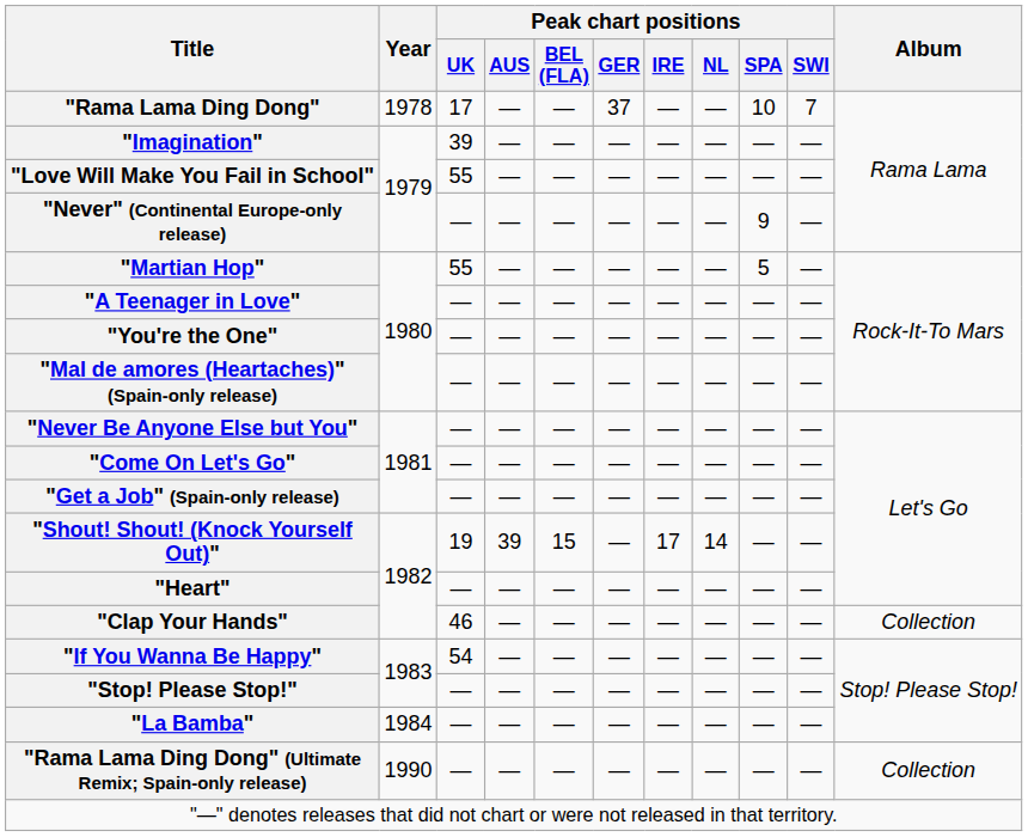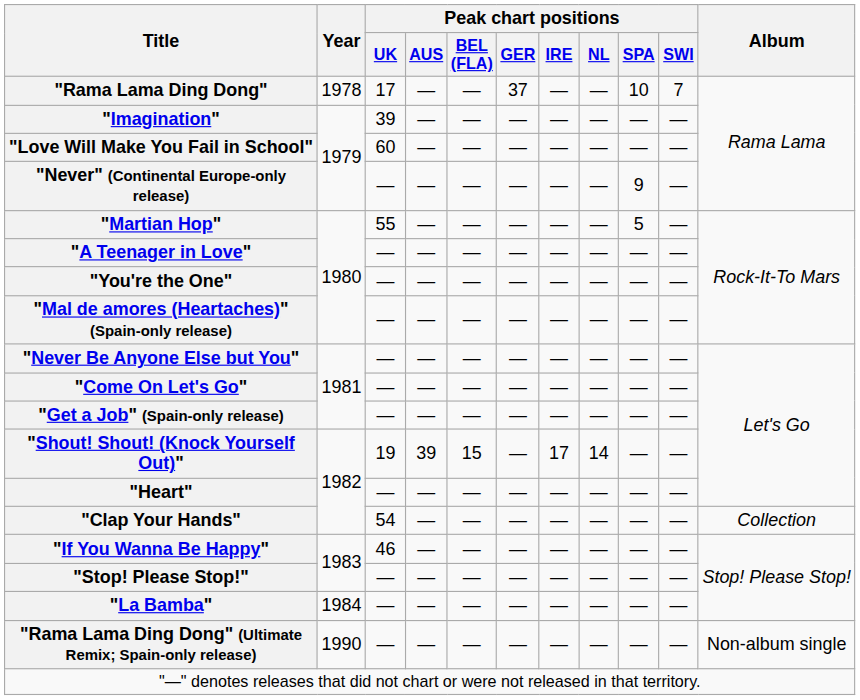"Love Will Make You Fail in School" | Peak chart positions / UK: 55 -> 60
"Clap Your Hands" | Peak chart positions / UK: 46 -> 54
"If You Wanna Be Happy" | Peak chart positions / UK: 54 -> 46
"Rama Lama Ding Dong" (Ultimate Remix; Spain-only release) | Album: Collection -> Non-album single
